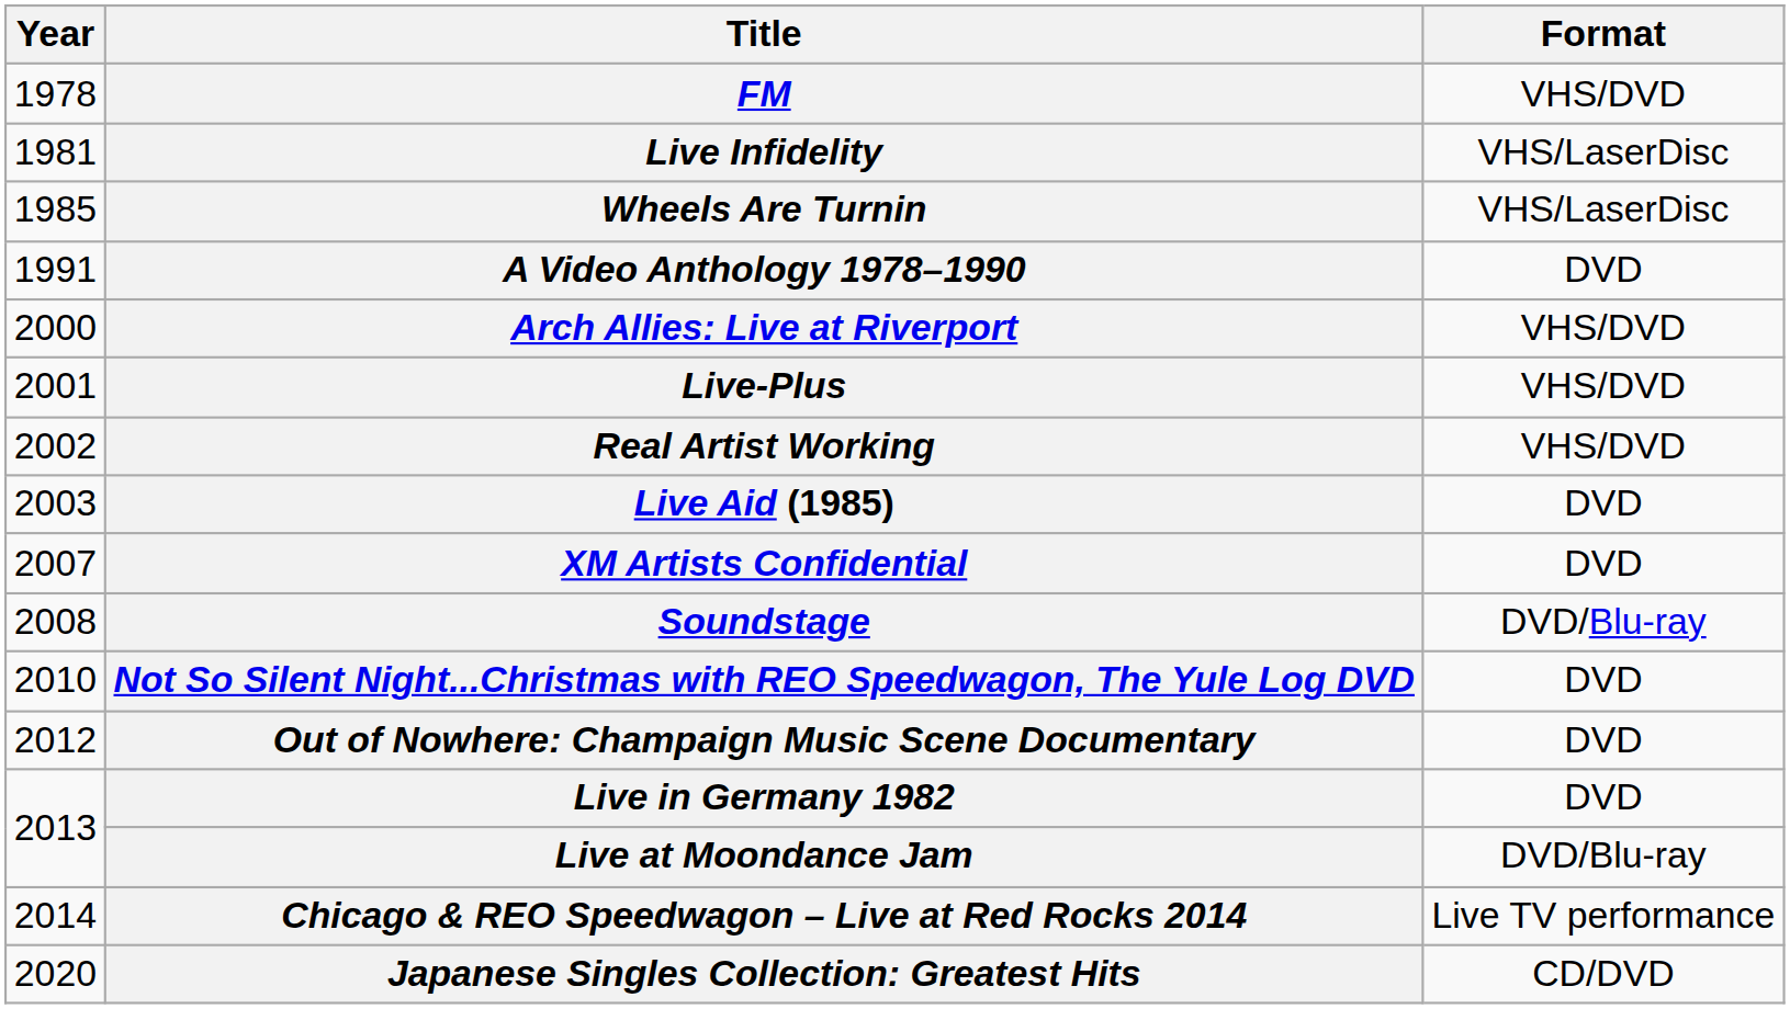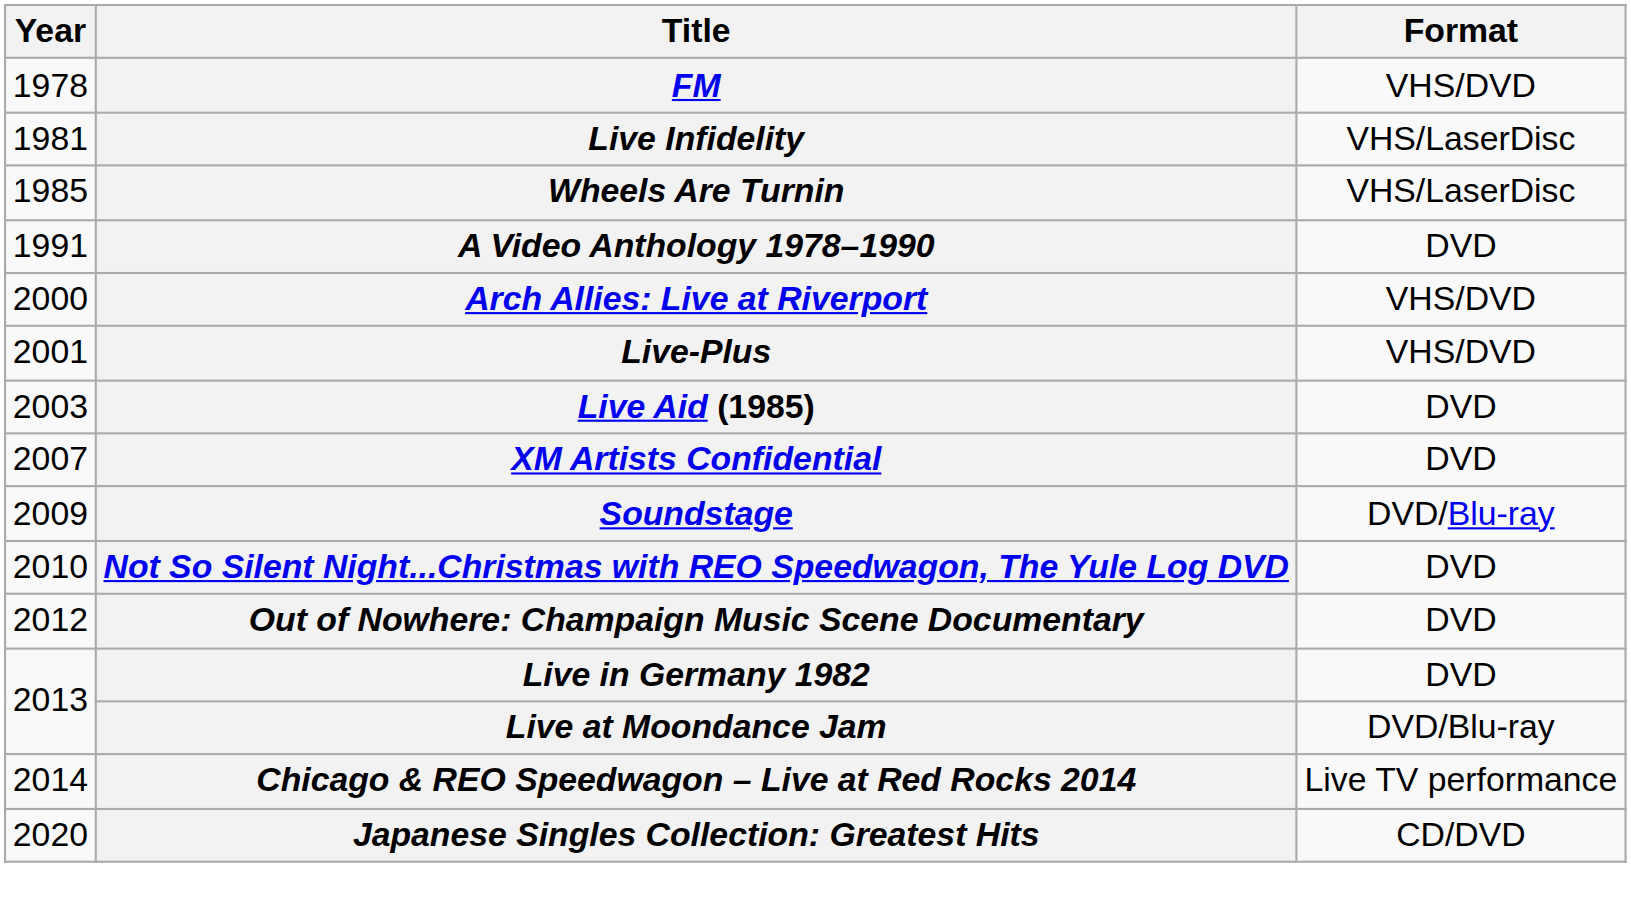- row: 2002 | Real Artist Working | VHS/DVD
Soundstage | Year: 2008 -> 2009
